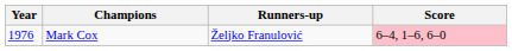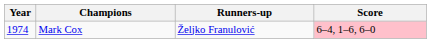Mark Cox | Year: 1976 -> 1974
